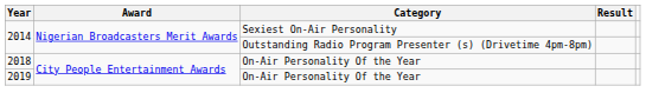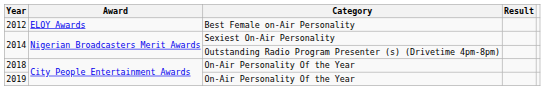+ row: 2012 | ELOY Awards | Best Female on-Air Personality
